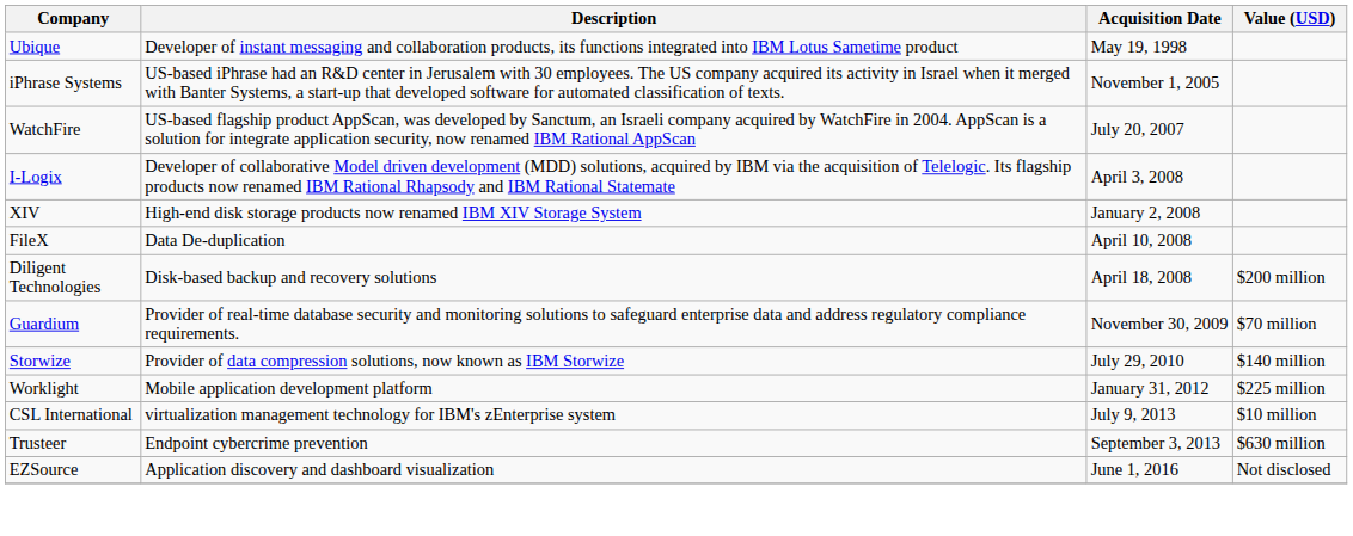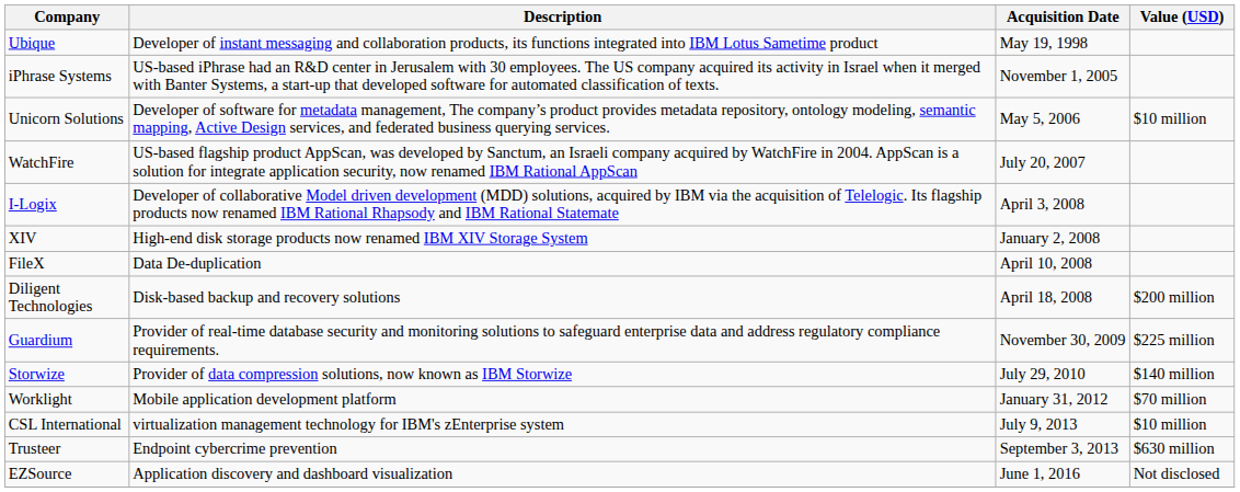+ row: Unicorn Solutions | Developer of software for metadata management, The company’s product provides metadata repository, ontology modeling, semantic mapping, Active Design services, and federated business querying services. | May 5, 2006 | $10 million
Guardium | Value (USD): $70 million -> $225 million
Worklight | Value (USD): $225 million -> $70 million
